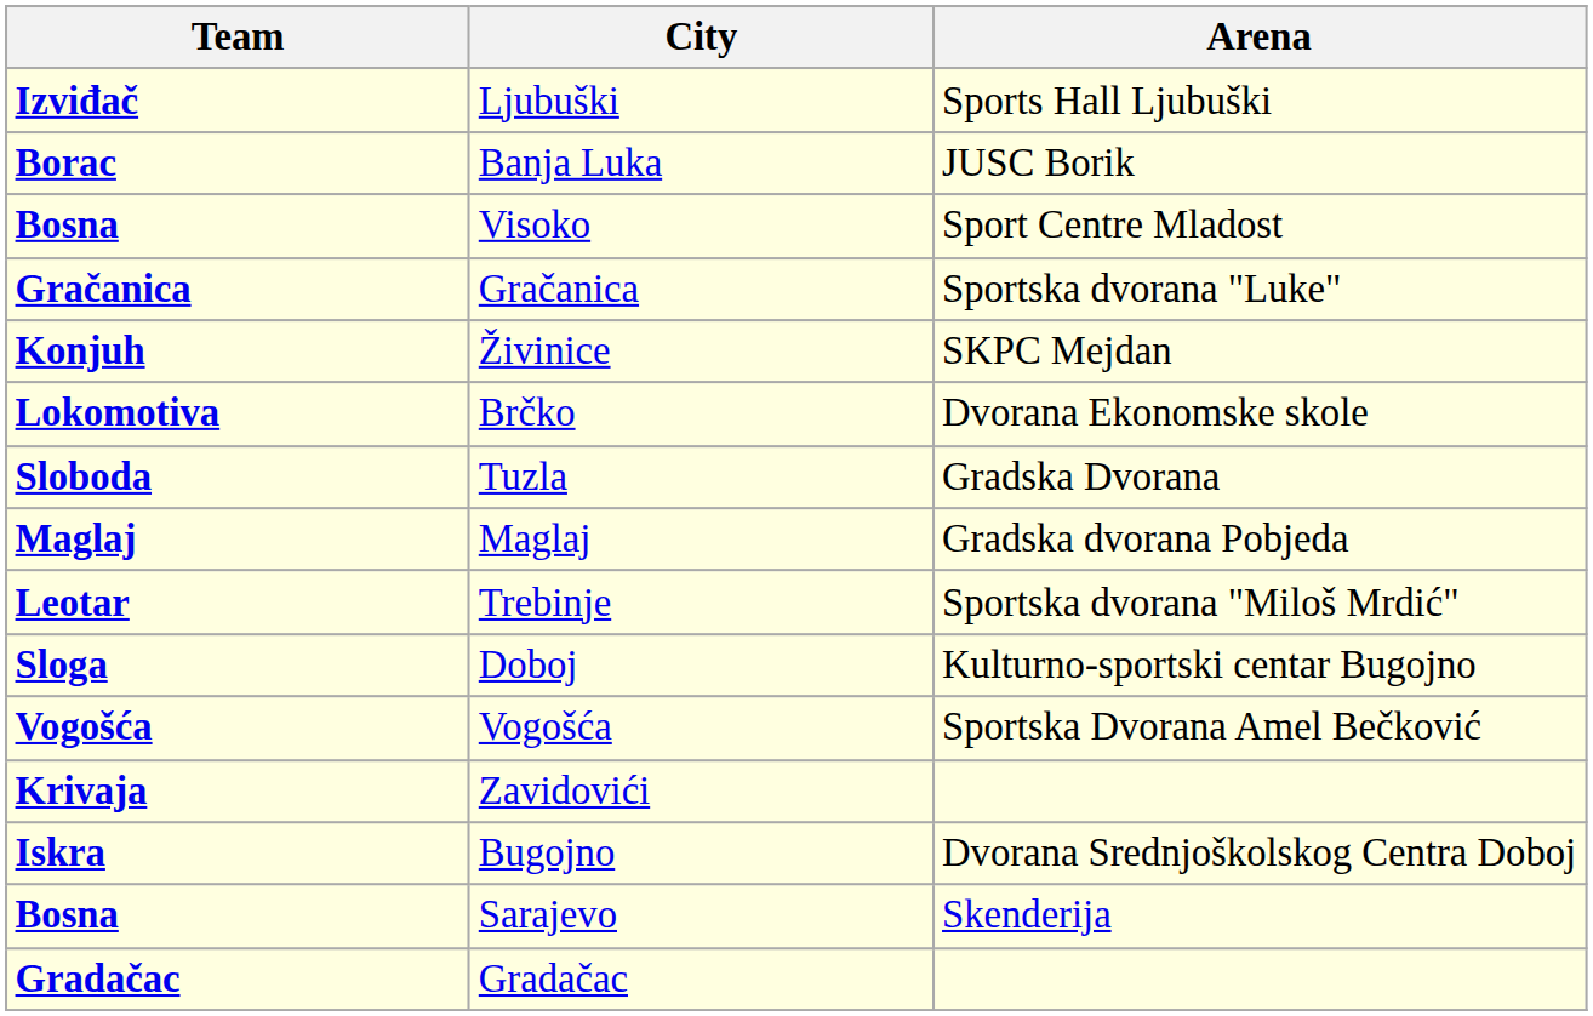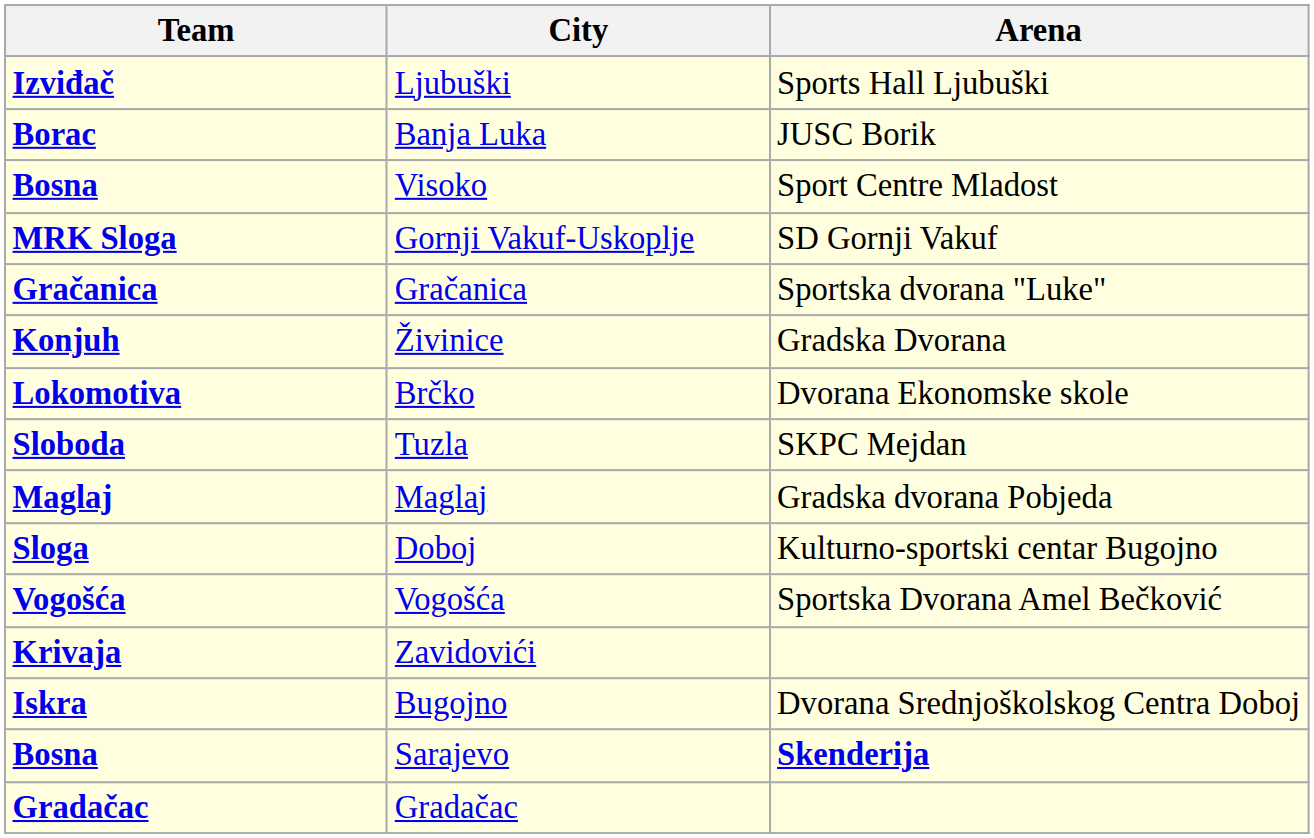+ row: MRK Sloga | Gornji Vakuf-Uskoplje | SD Gornji Vakuf
Živinice | Arena: SKPC Mejdan -> Gradska Dvorana
Tuzla | Arena: Gradska Dvorana -> SKPC Mejdan
- row: Leotar | Trebinje | Sportska dvorana "Miloš Mrdić"
Sarajevo | Arena: normal -> bold
